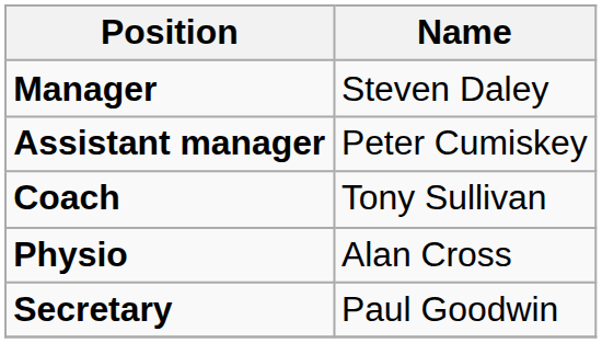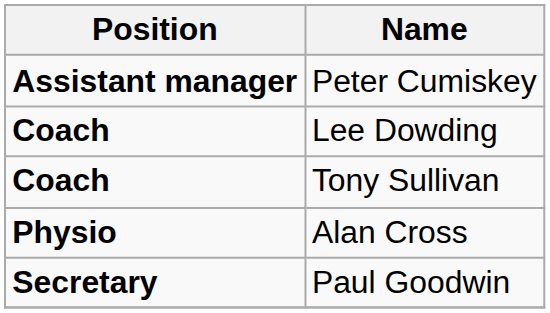- row: Manager | Steven Daley
+ row: Coach | Lee Dowding
